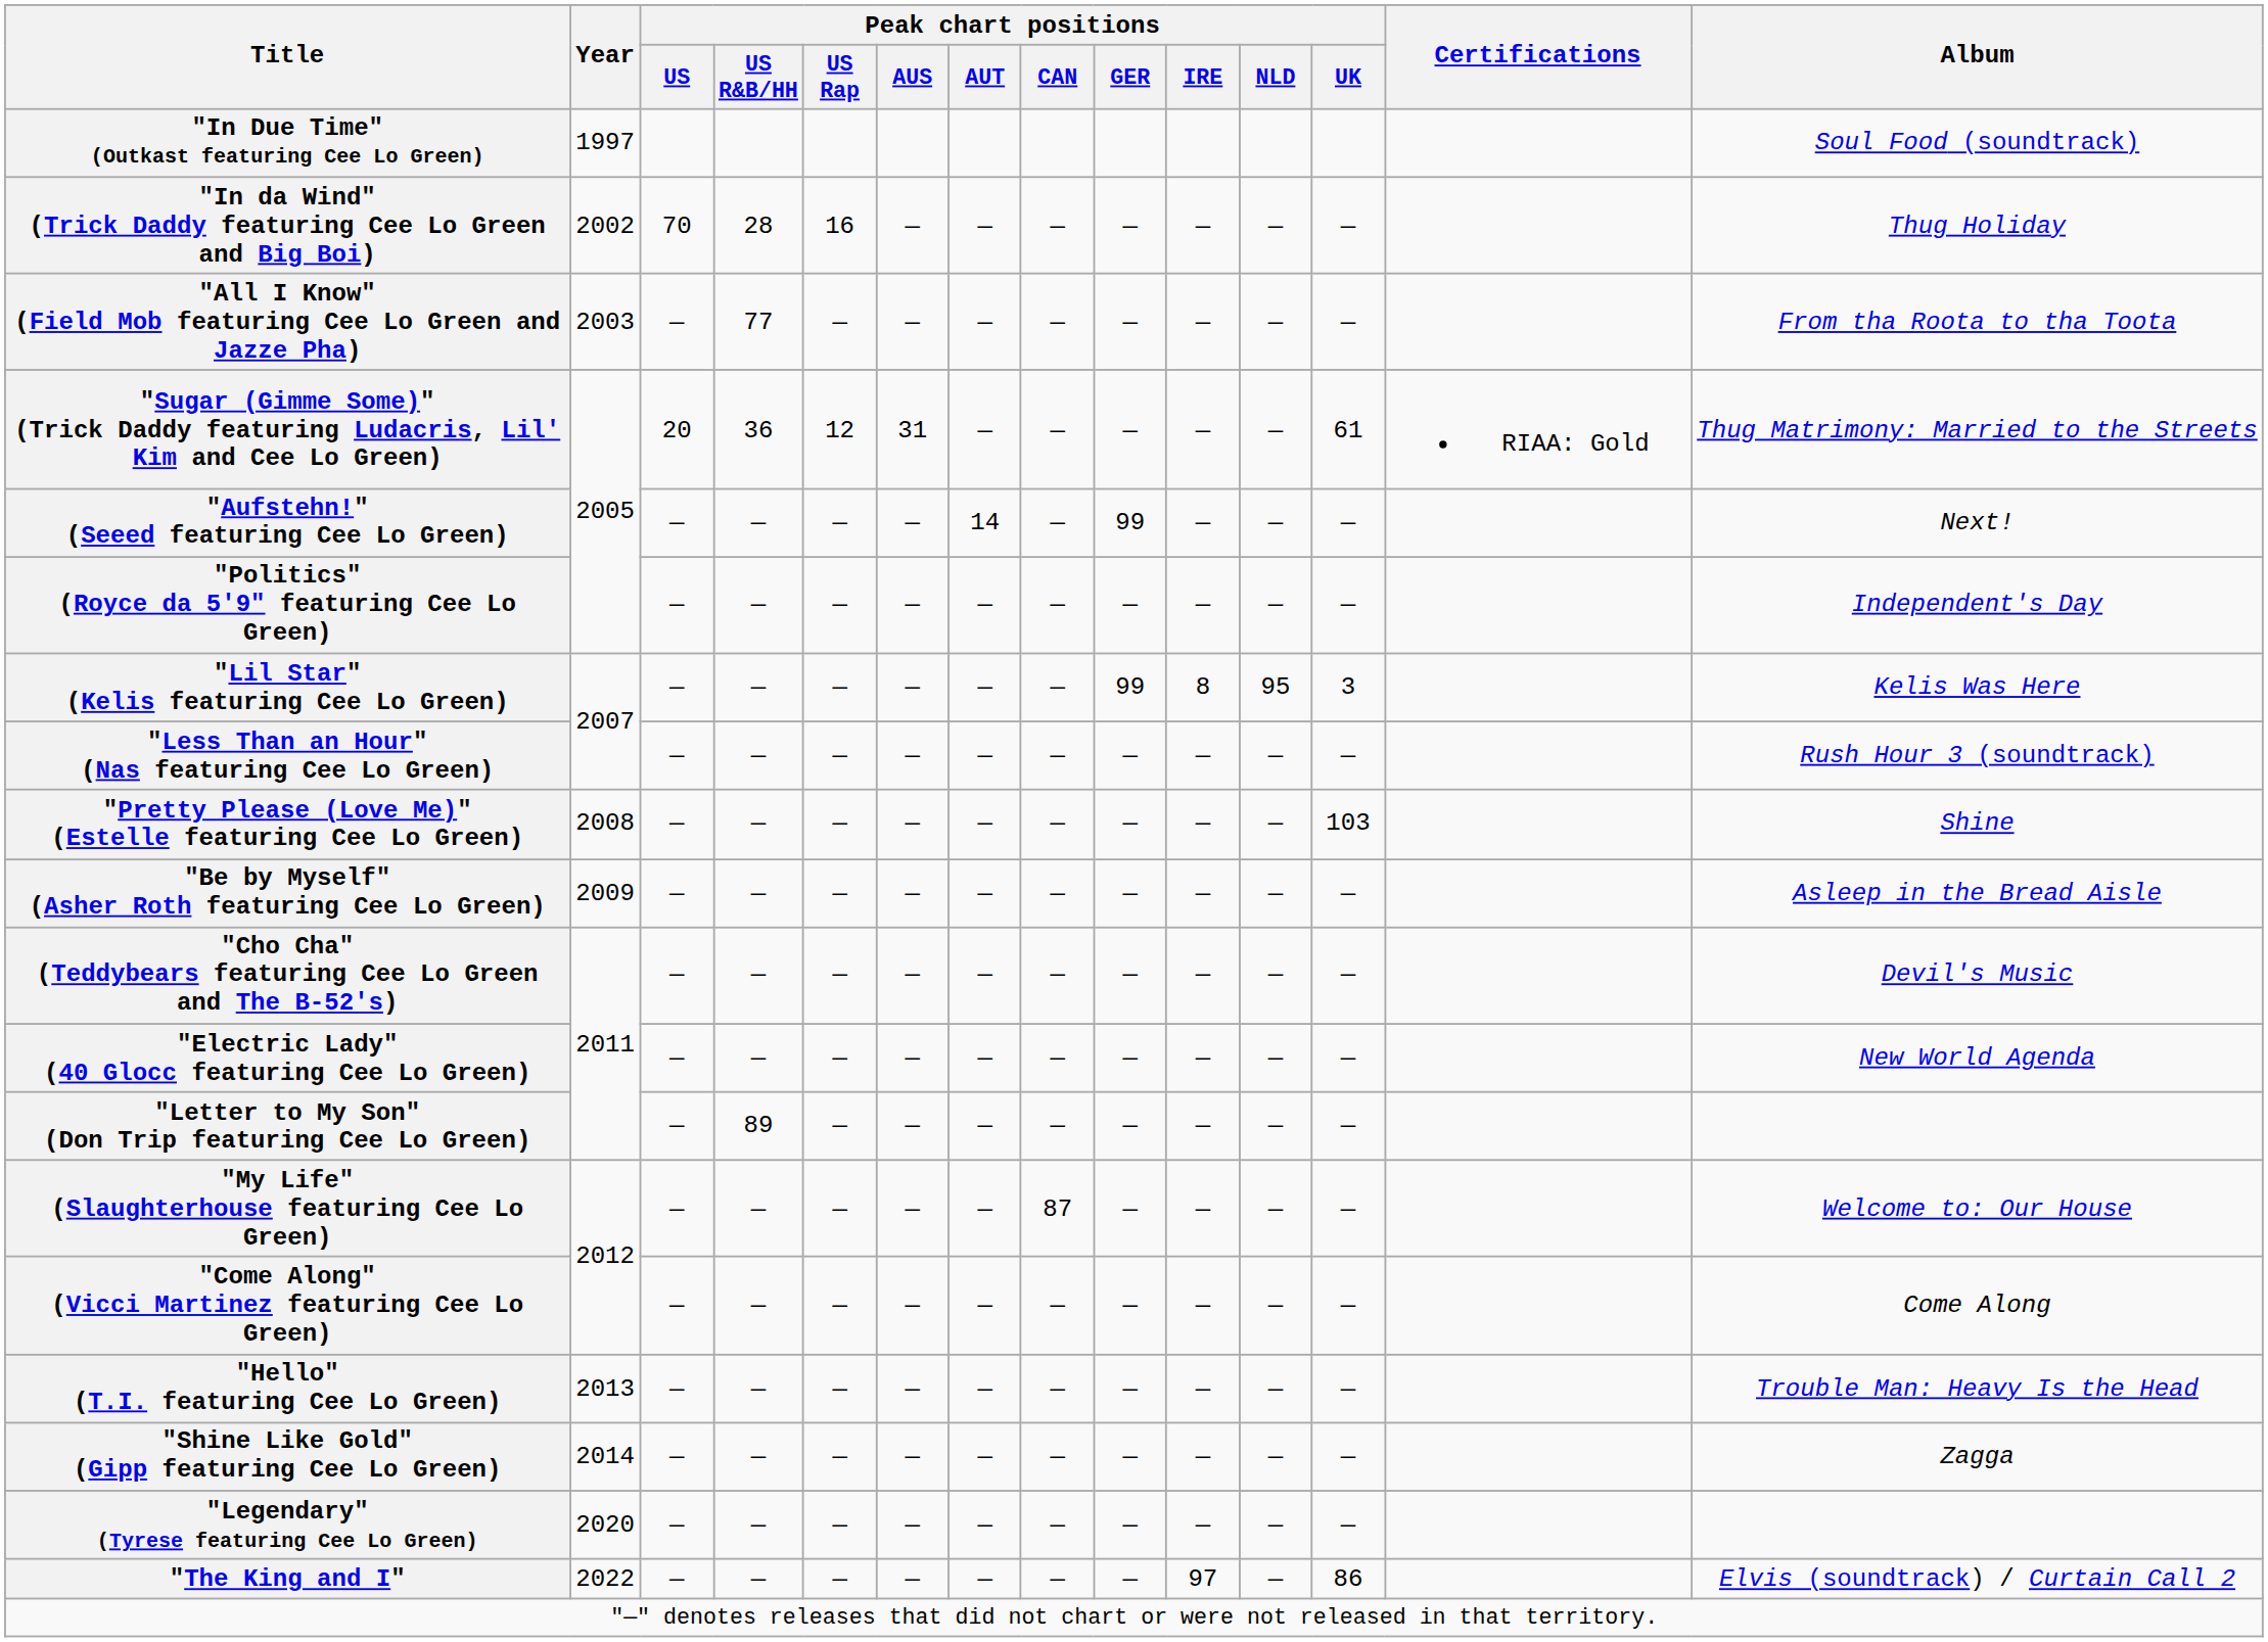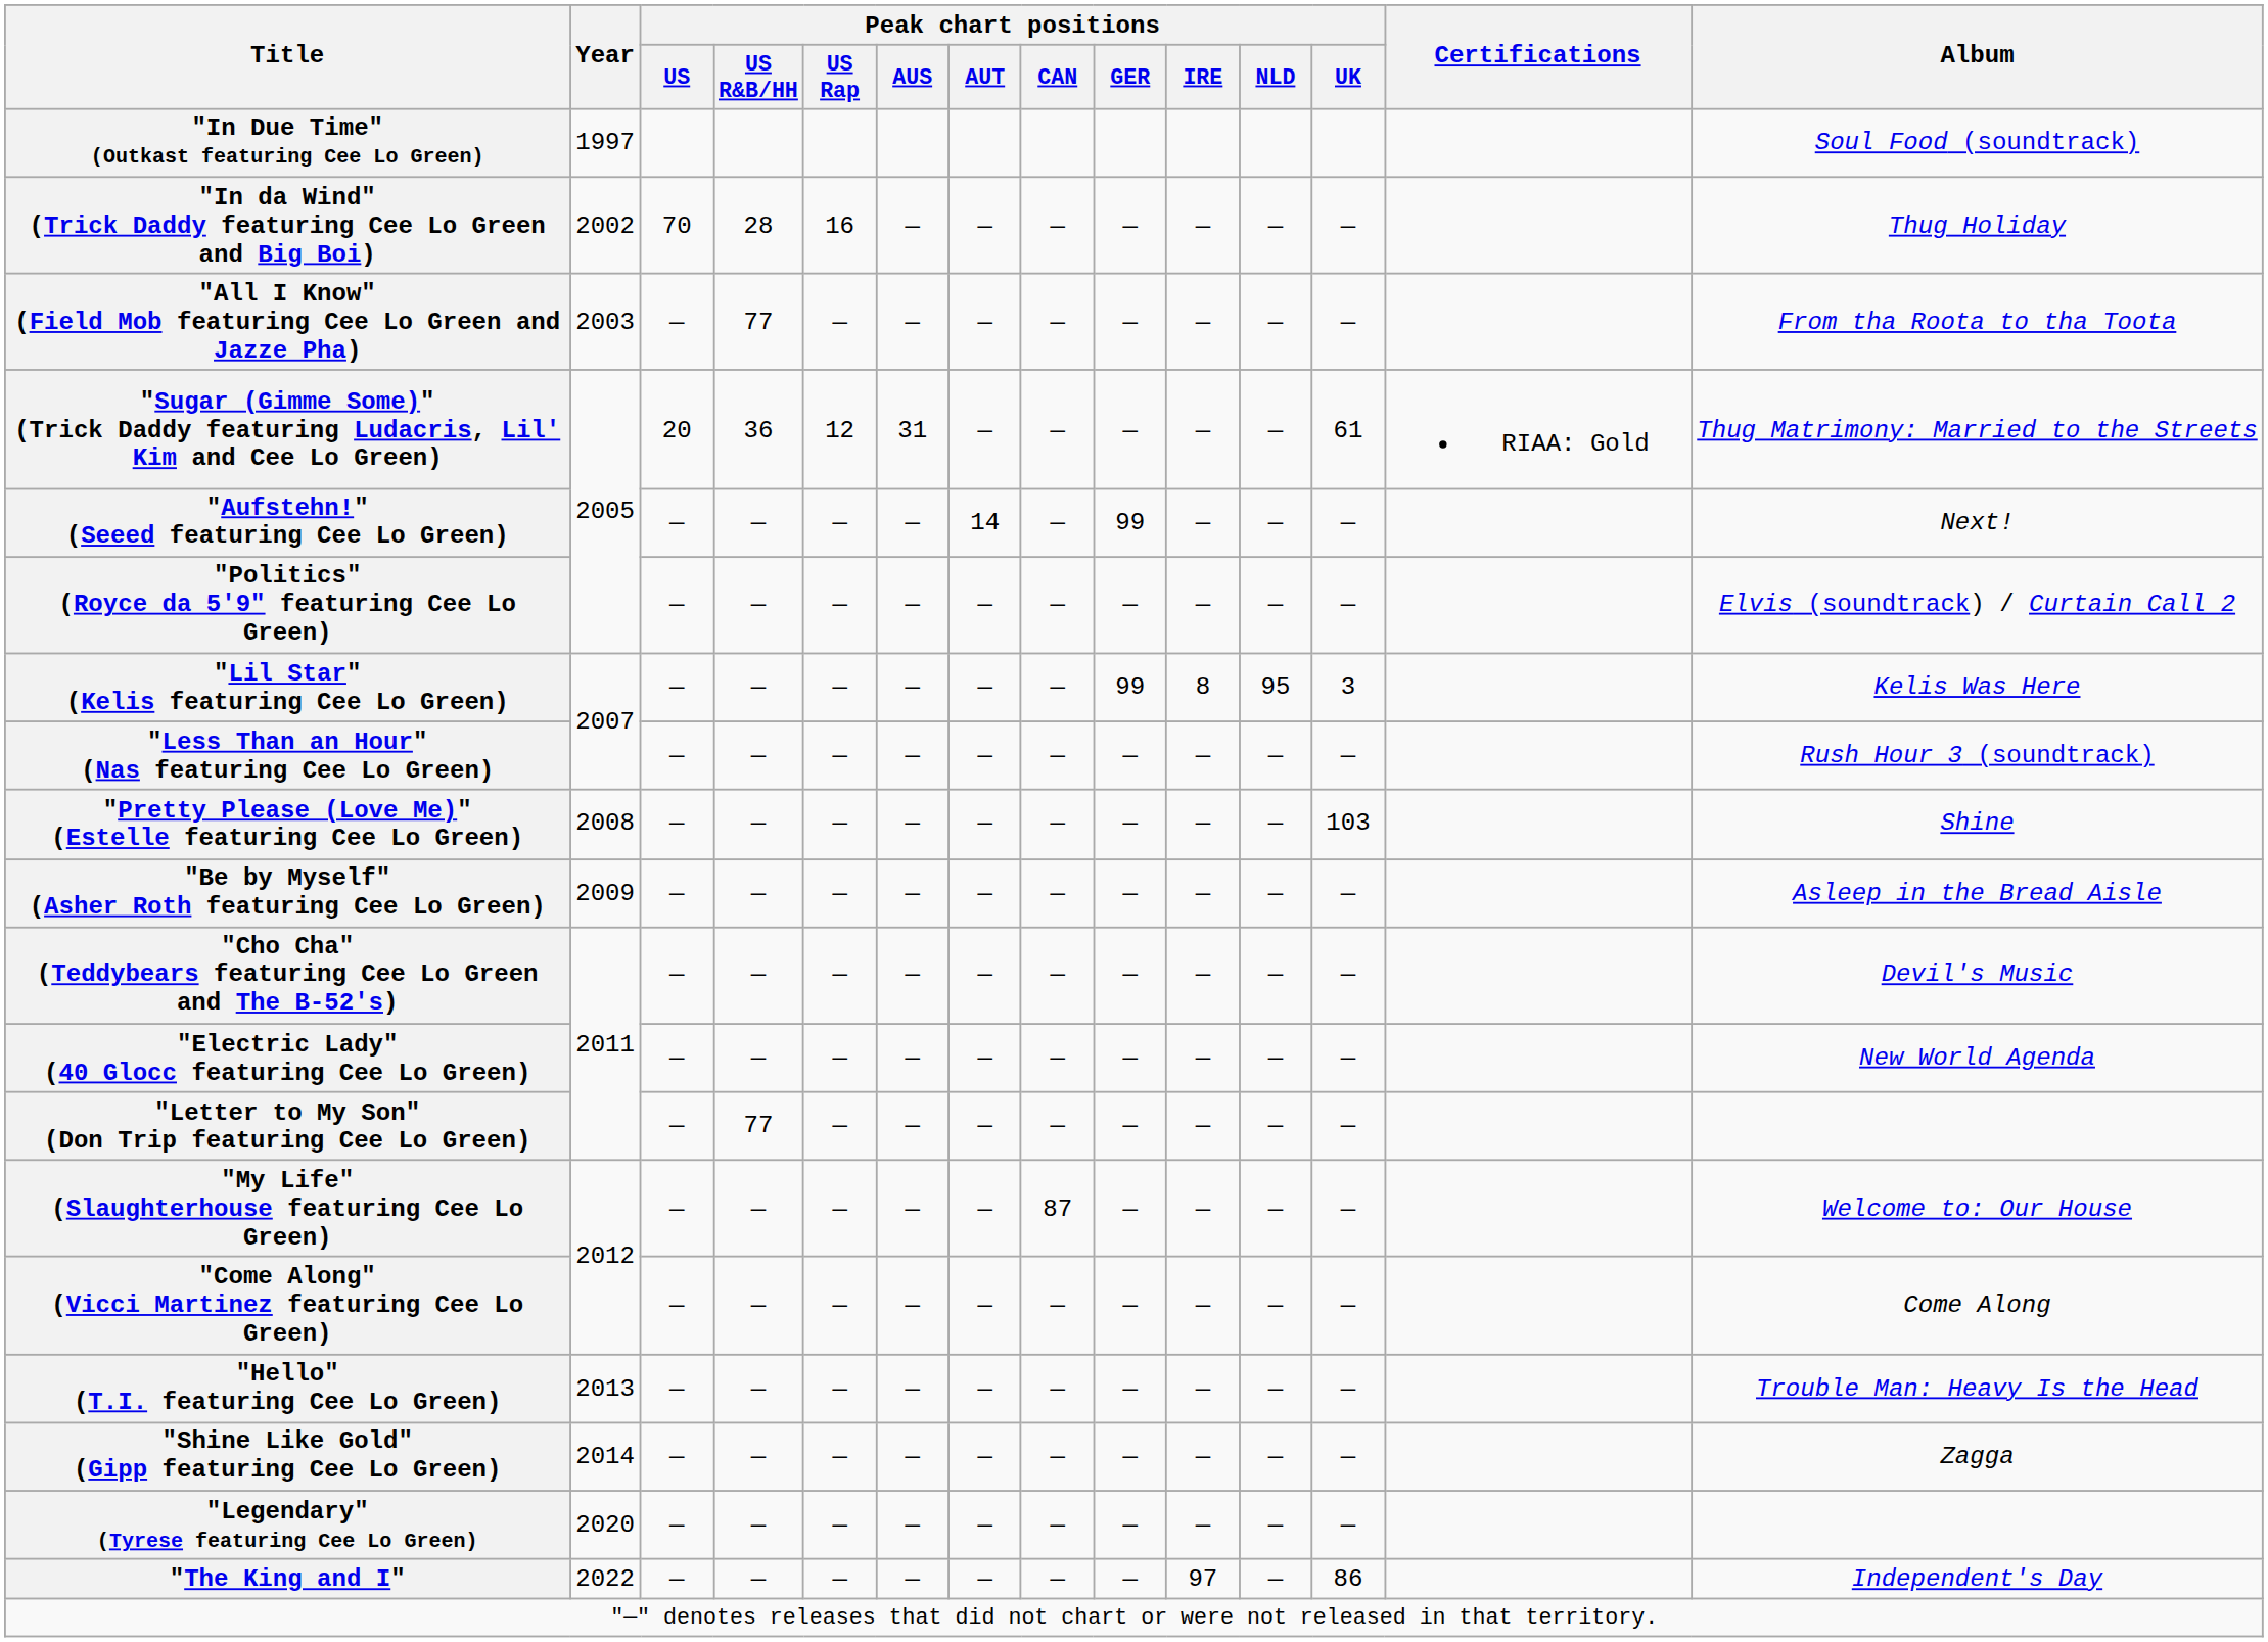"Politics" (Royce da 5'9" featuring Cee Lo Green) | Album: Independent's Day -> Elvis (soundtrack) / Curtain Call 2
"Letter to My Son" (Don Trip featuring Cee Lo Green) | Peak chart positions / US R&B/HH: 89 -> 77
"The King and I" | Album: Elvis (soundtrack) / Curtain Call 2 -> Independent's Day
